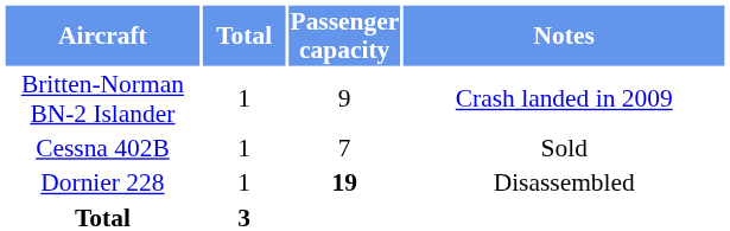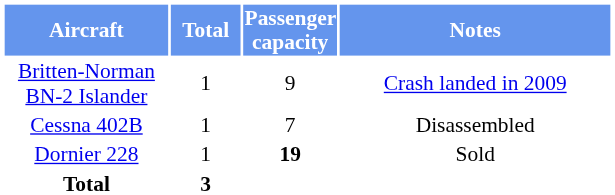Cessna 402B | Notes: Sold -> Disassembled
Dornier 228 | Notes: Disassembled -> Sold
